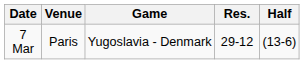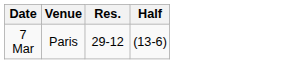- column: Game | Yugoslavia - Denmark
